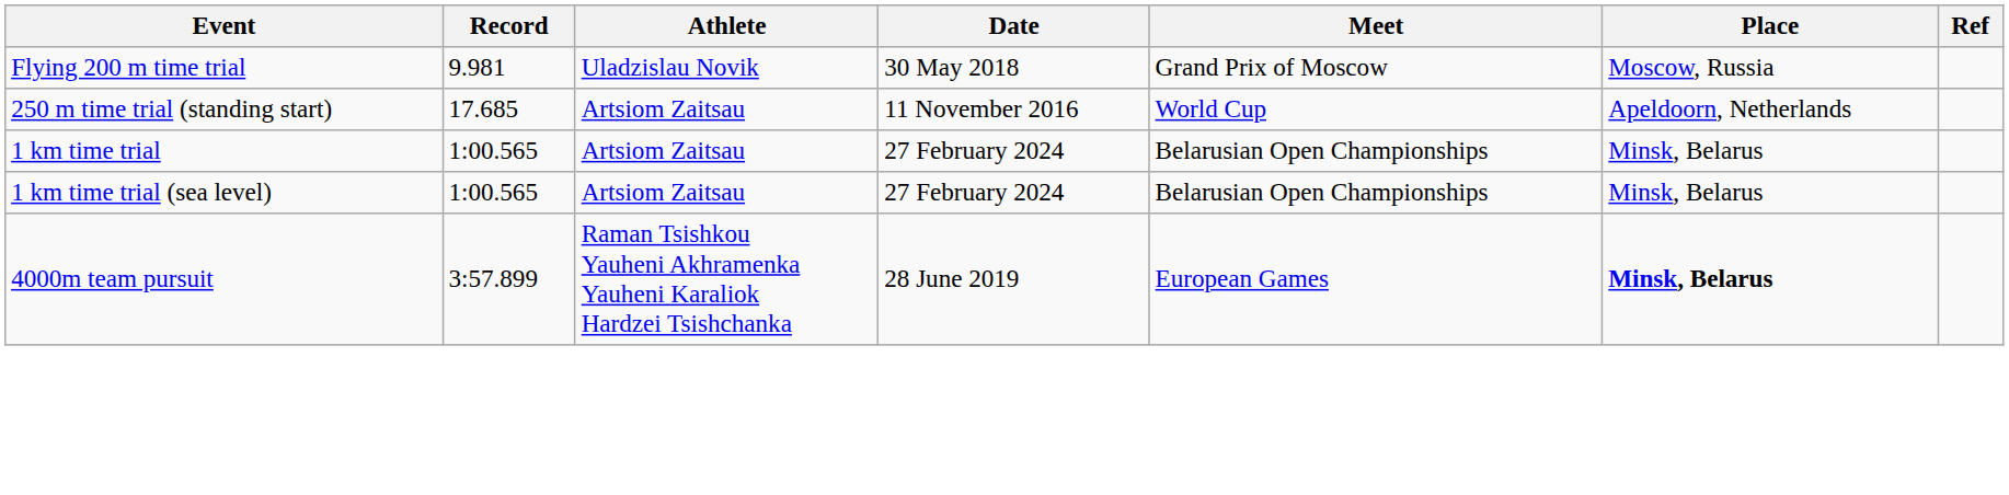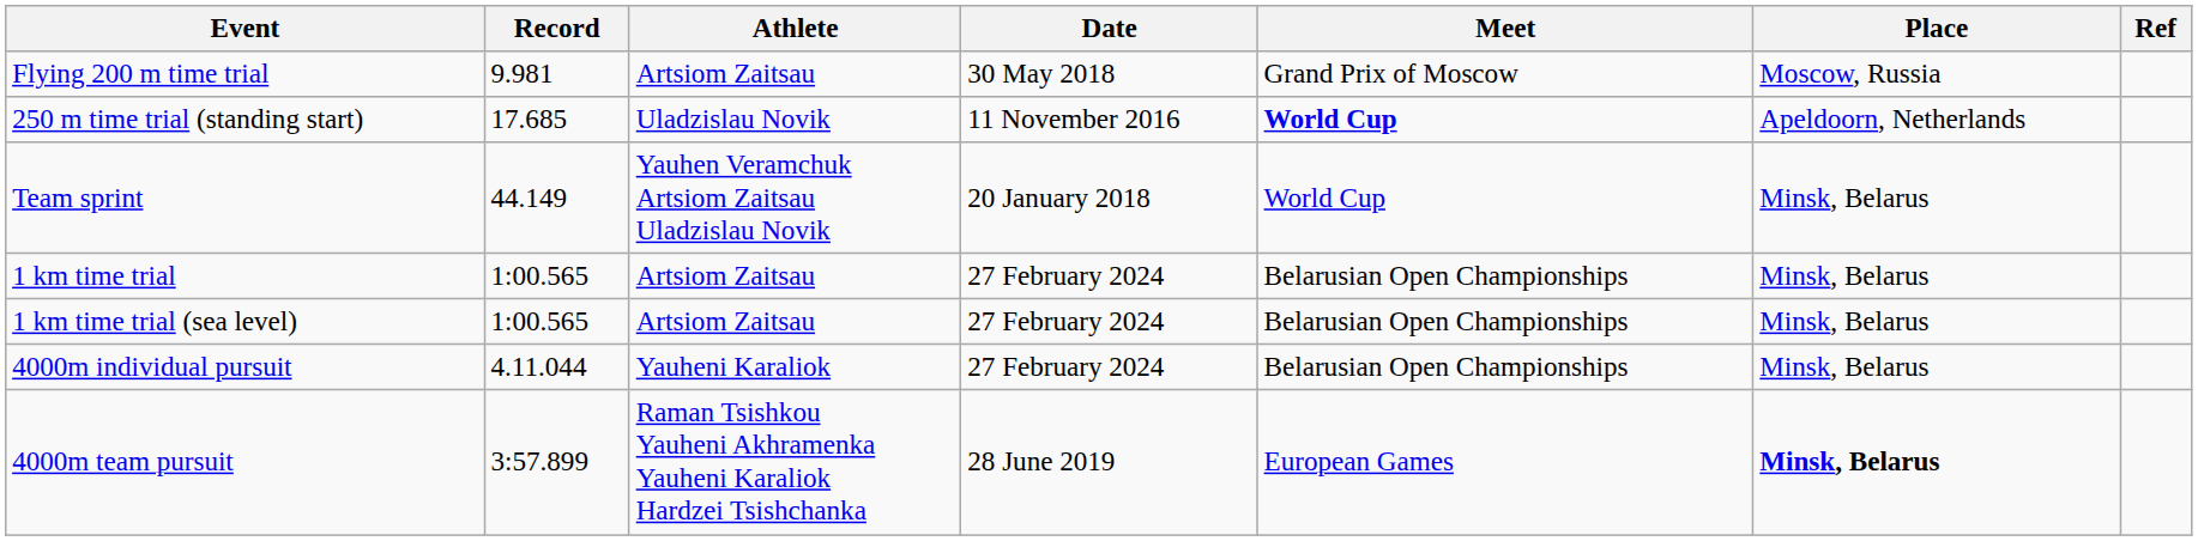Flying 200 m time trial | Athlete: Uladzislau Novik -> Artsiom Zaitsau
250 m time trial (standing start) | Athlete: Artsiom Zaitsau -> Uladzislau Novik
250 m time trial (standing start) | Meet: normal -> bold
+ row: Team sprint | 44.149 | Yauhen Veramchuk Artsiom Zaitsau Uladzislau Novik | 20 January 2018 | World Cup | Minsk, Belarus
+ row: 4000m individual pursuit | 4.11.044 | Yauheni Karaliok | 27 February 2024 | Belarusian Open Championships | Minsk, Belarus
